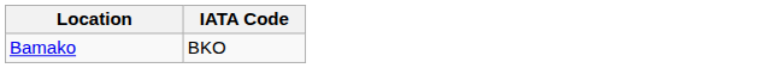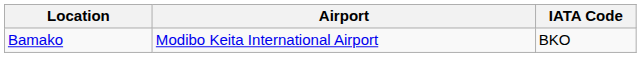+ column: Airport | Modibo Keita International Airport
